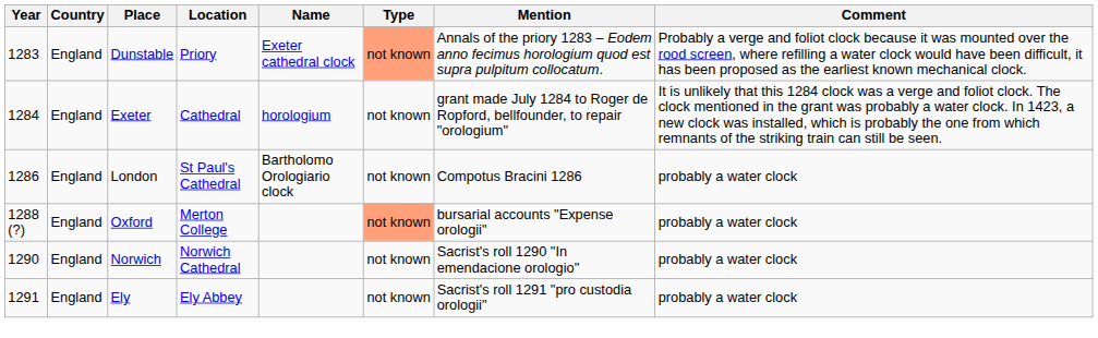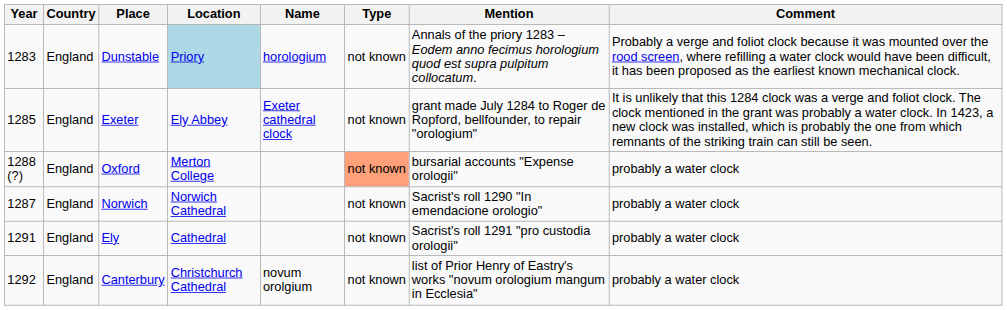Dunstable | Location: no background -> lightblue background
Dunstable | Name: Exeter cathedral clock -> horologium
Dunstable | Type: lightsalmon background -> no background
Exeter | Year: 1284 -> 1285
Exeter | Location: Cathedral -> Ely Abbey
Exeter | Name: horologium -> Exeter cathedral clock
- row: 1286 | England | London | St Paul's Cathedral | Bartholomo Orologiario clock | not known | Compotus Bracini 1286 | probably a water clock
Norwich | Year: 1290 -> 1287
Ely | Location: Ely Abbey -> Cathedral
+ row: 1292 | England | Canterbury | Christchurch Cathedral | novum orolgium | not known | list of Prior Henry of Eastry's works "novum orologium mangum in Ecclesia" | probably a water clock
